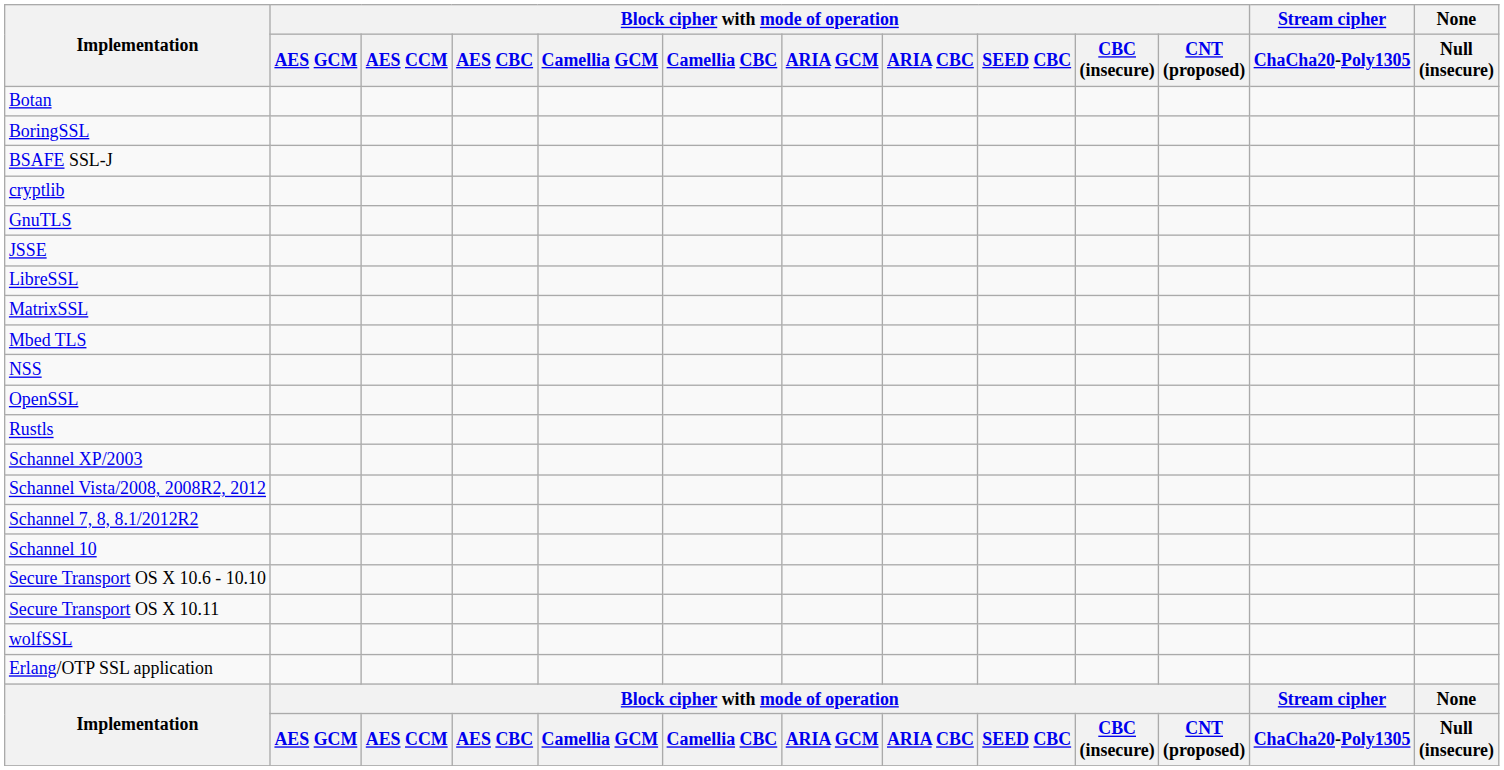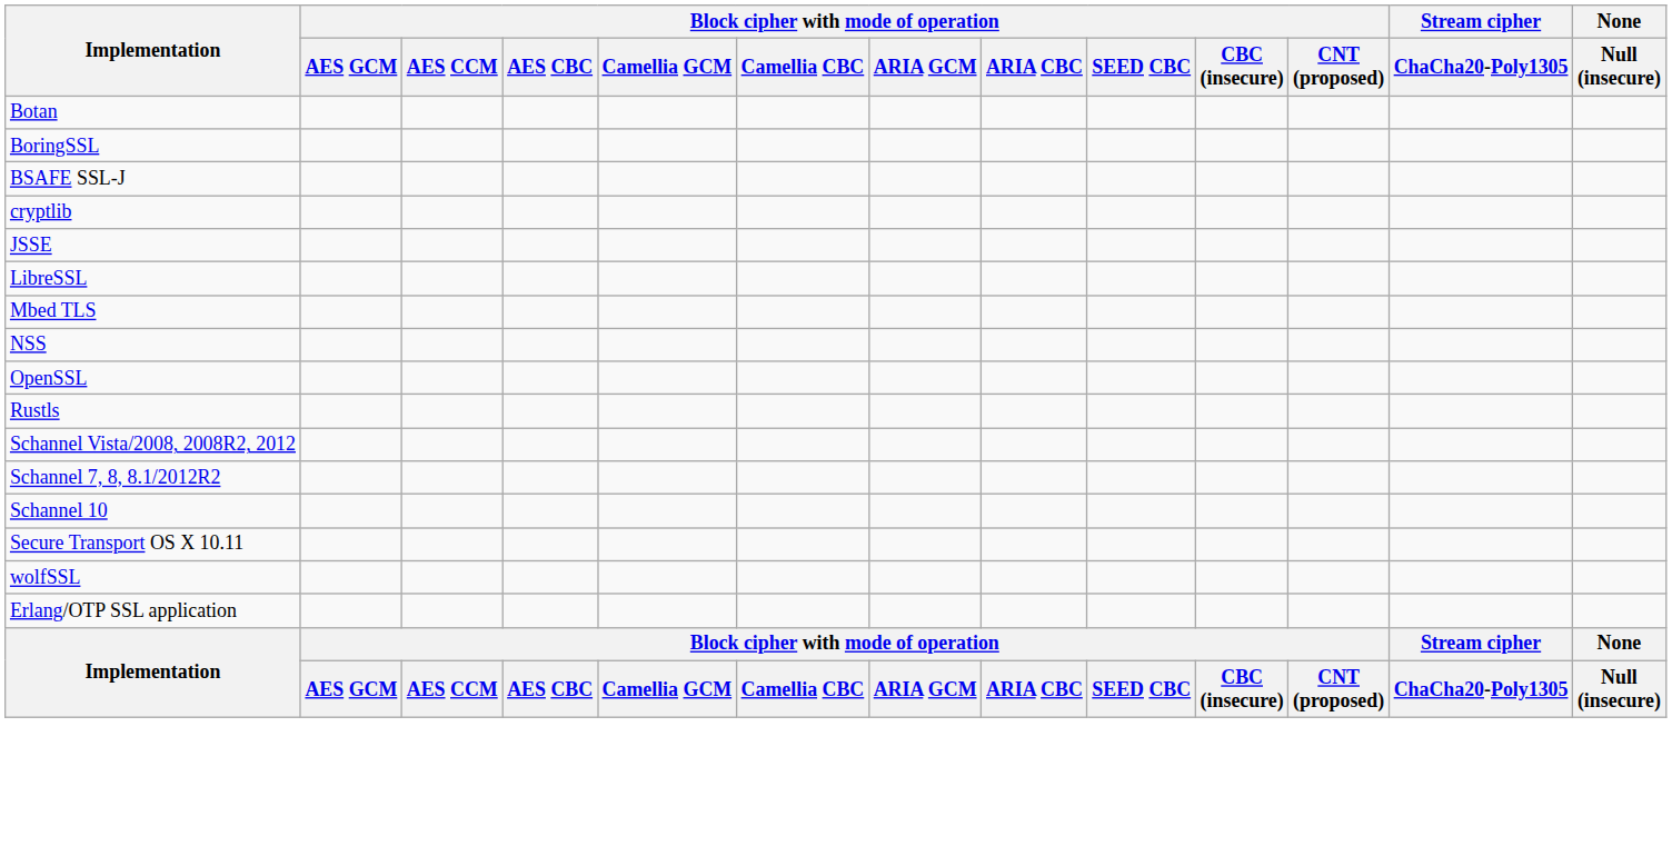- row: GnuTLS
- row: MatrixSSL
- row: Schannel XP/2003
- row: Secure Transport OS X 10.6 - 10.10
